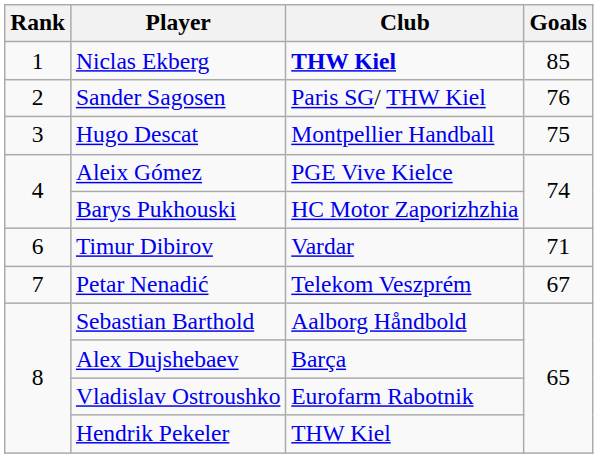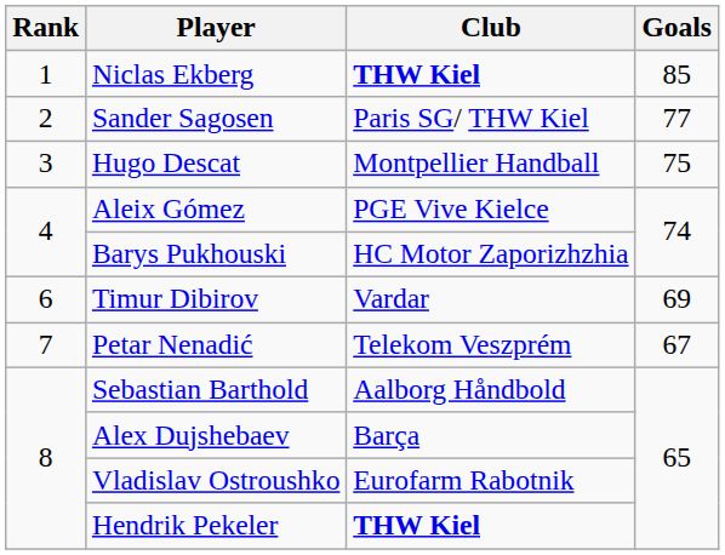Sander Sagosen | Goals: 76 -> 77
Timur Dibirov | Goals: 71 -> 69
Hendrik Pekeler | Club: normal -> bold
